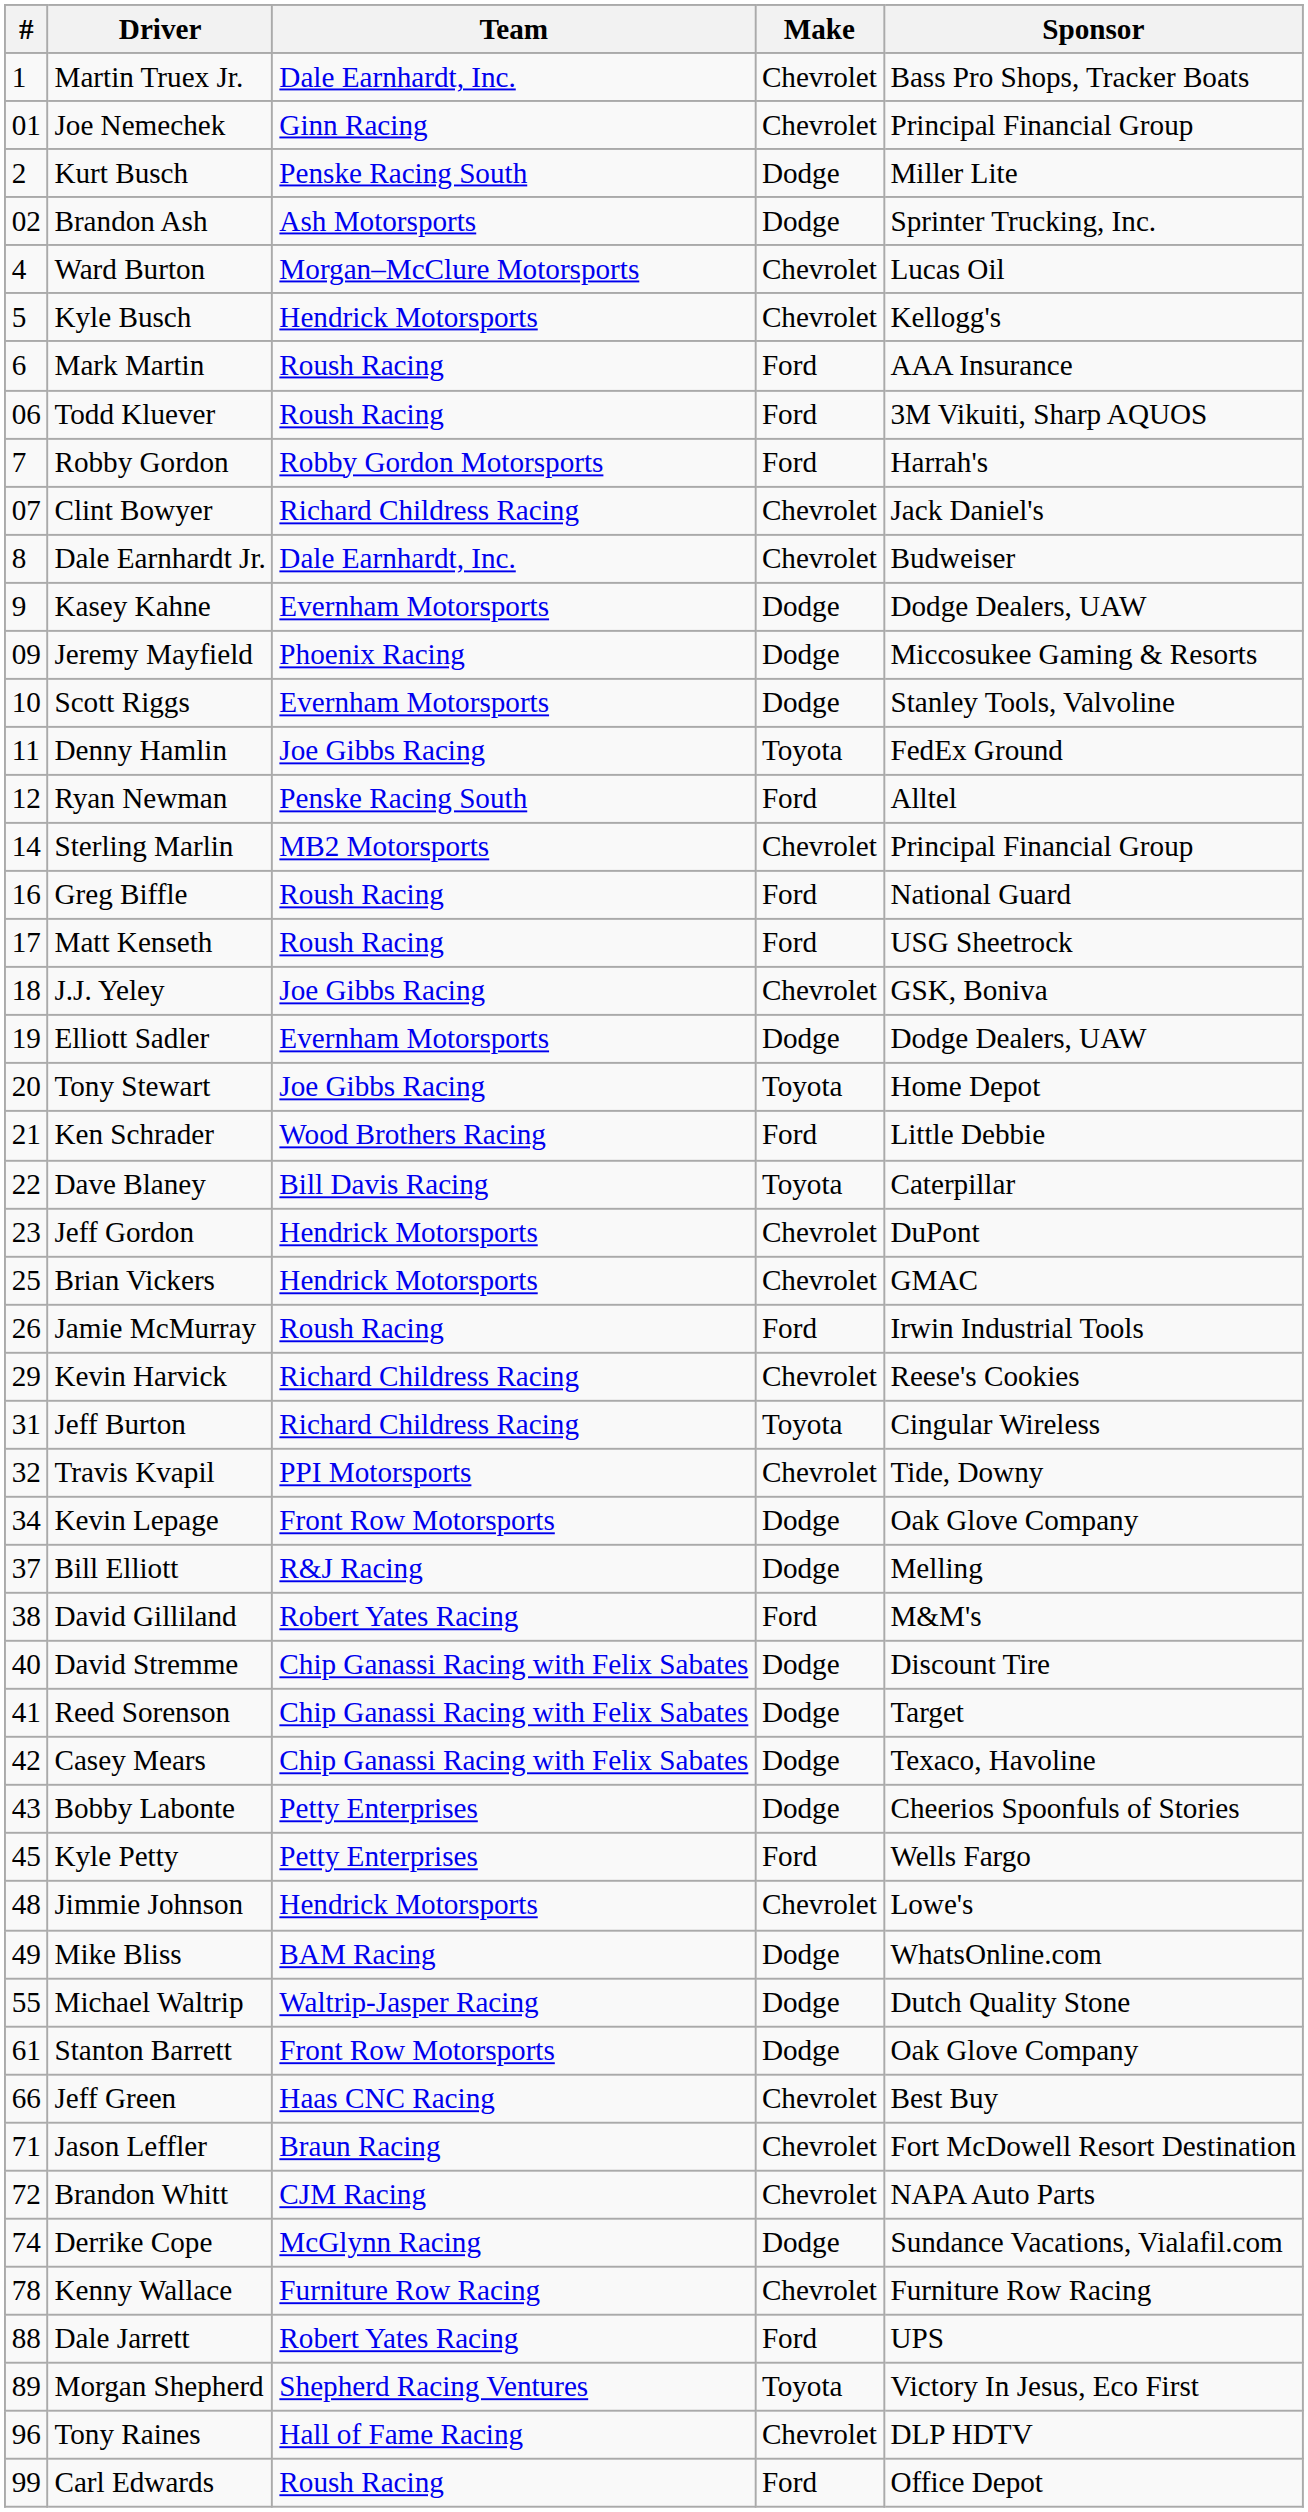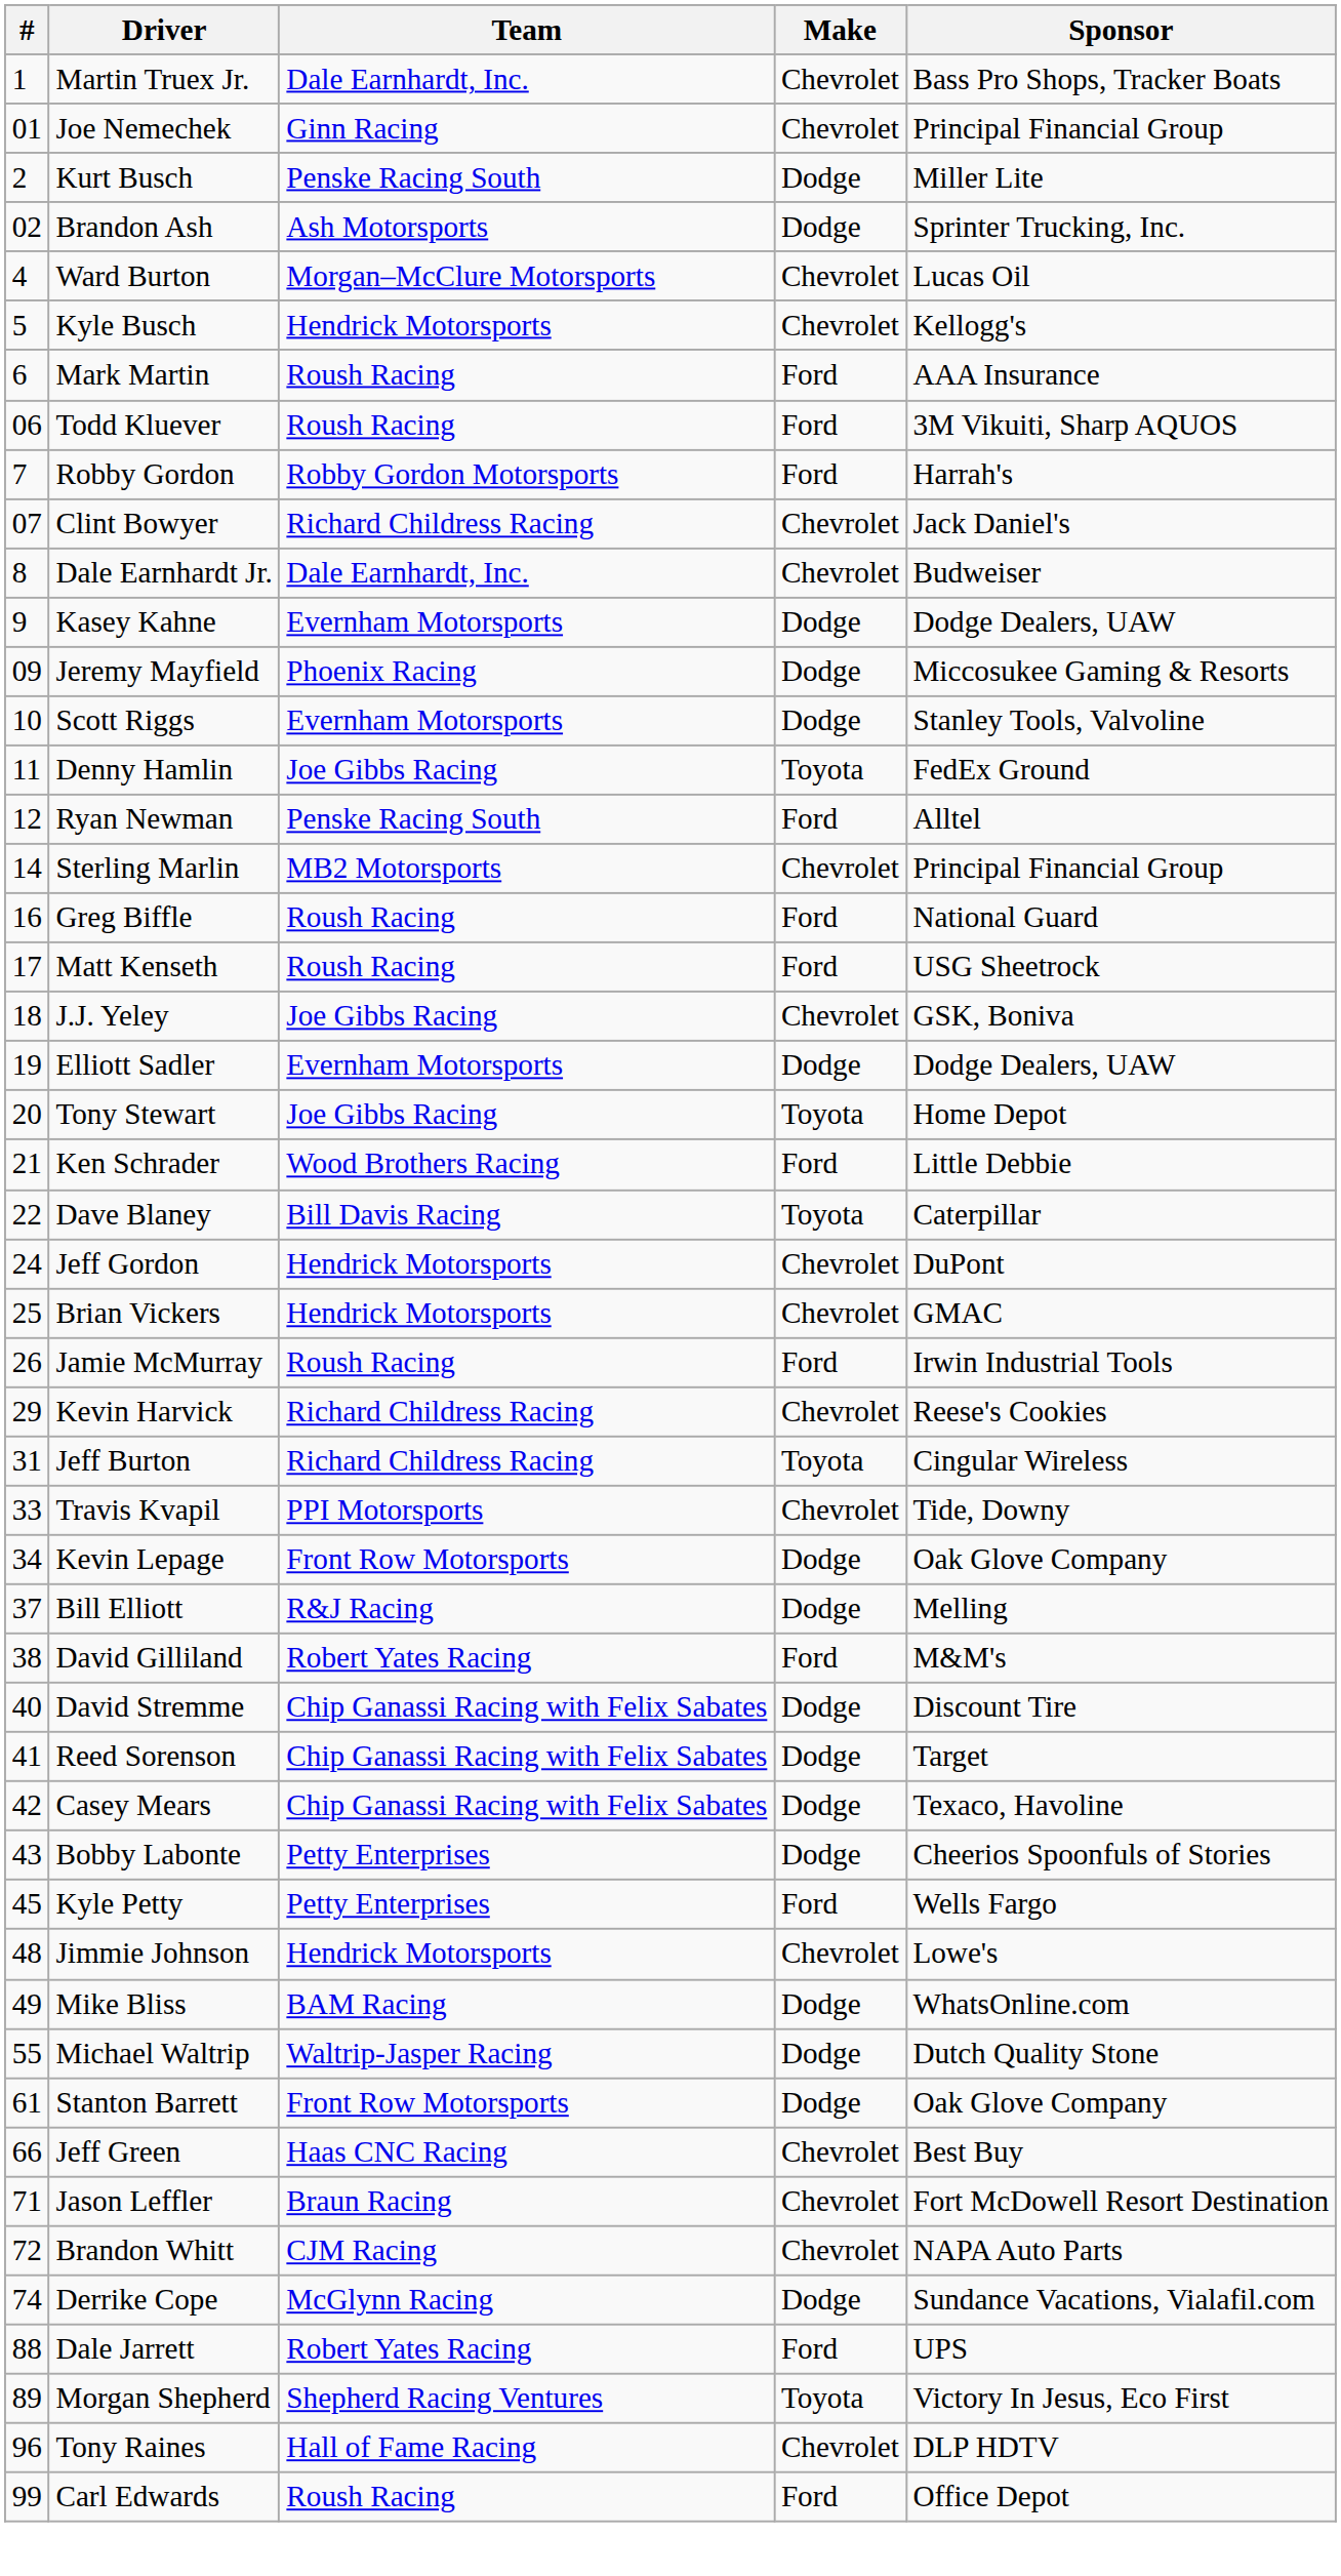Jeff Gordon | #: 23 -> 24
Travis Kvapil | #: 32 -> 33
- row: 78 | Kenny Wallace | Furniture Row Racing | Chevrolet | Furniture Row Racing
